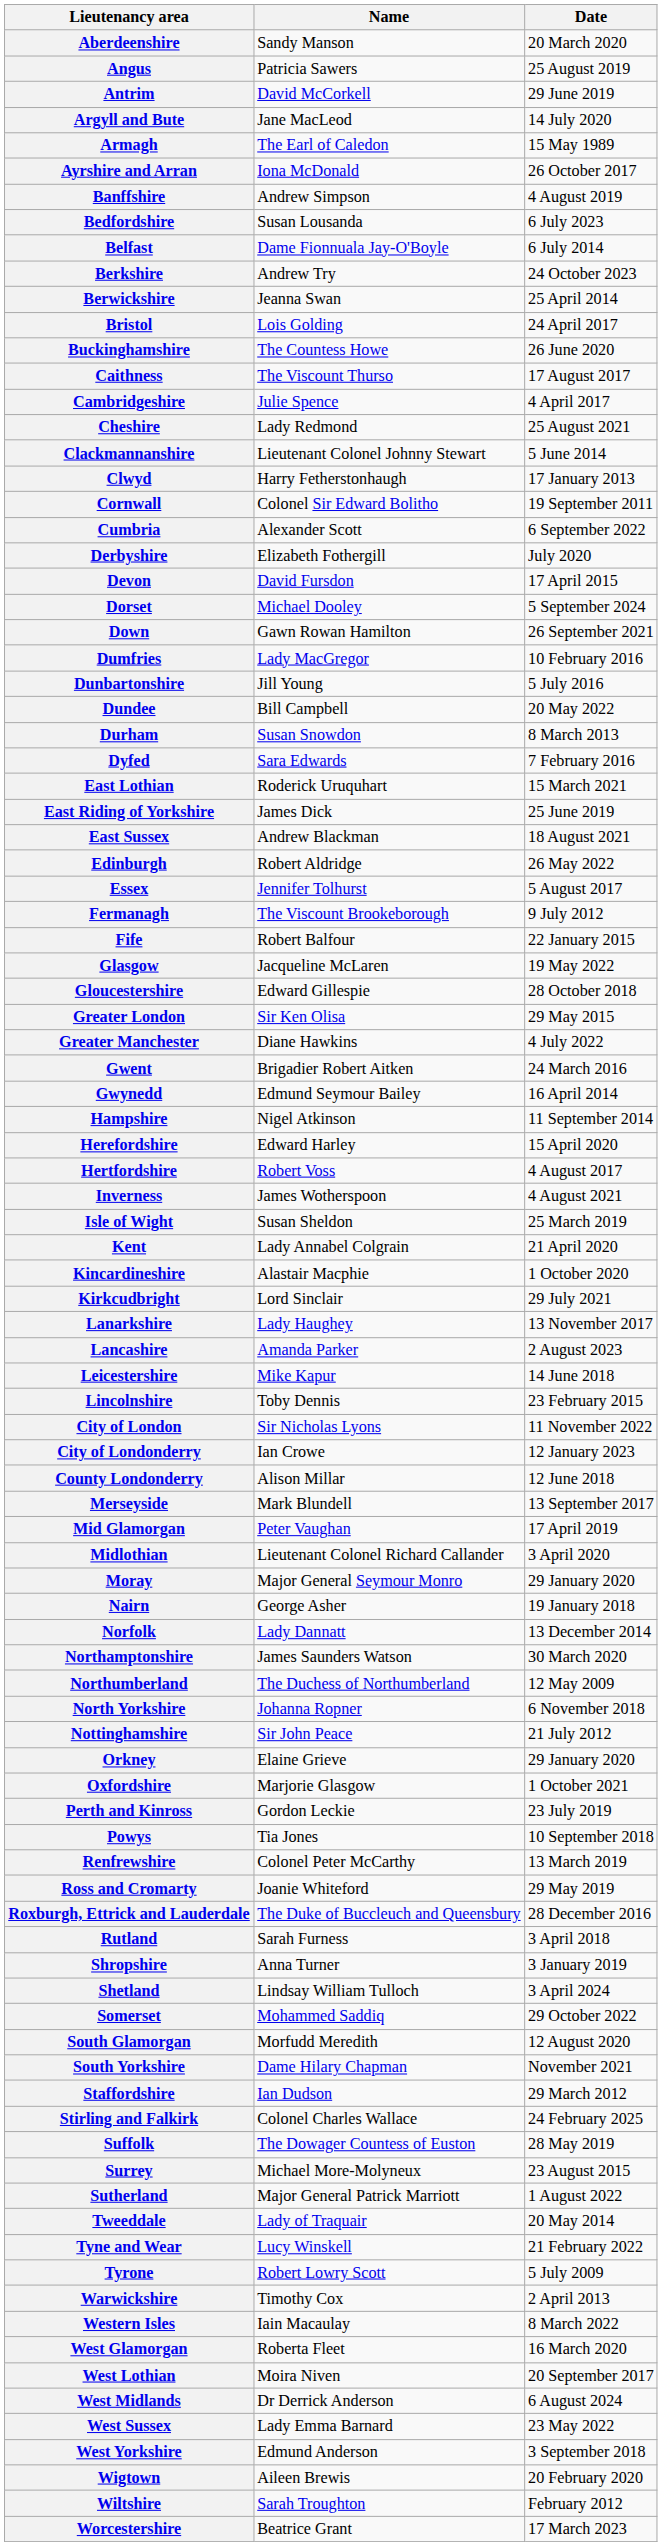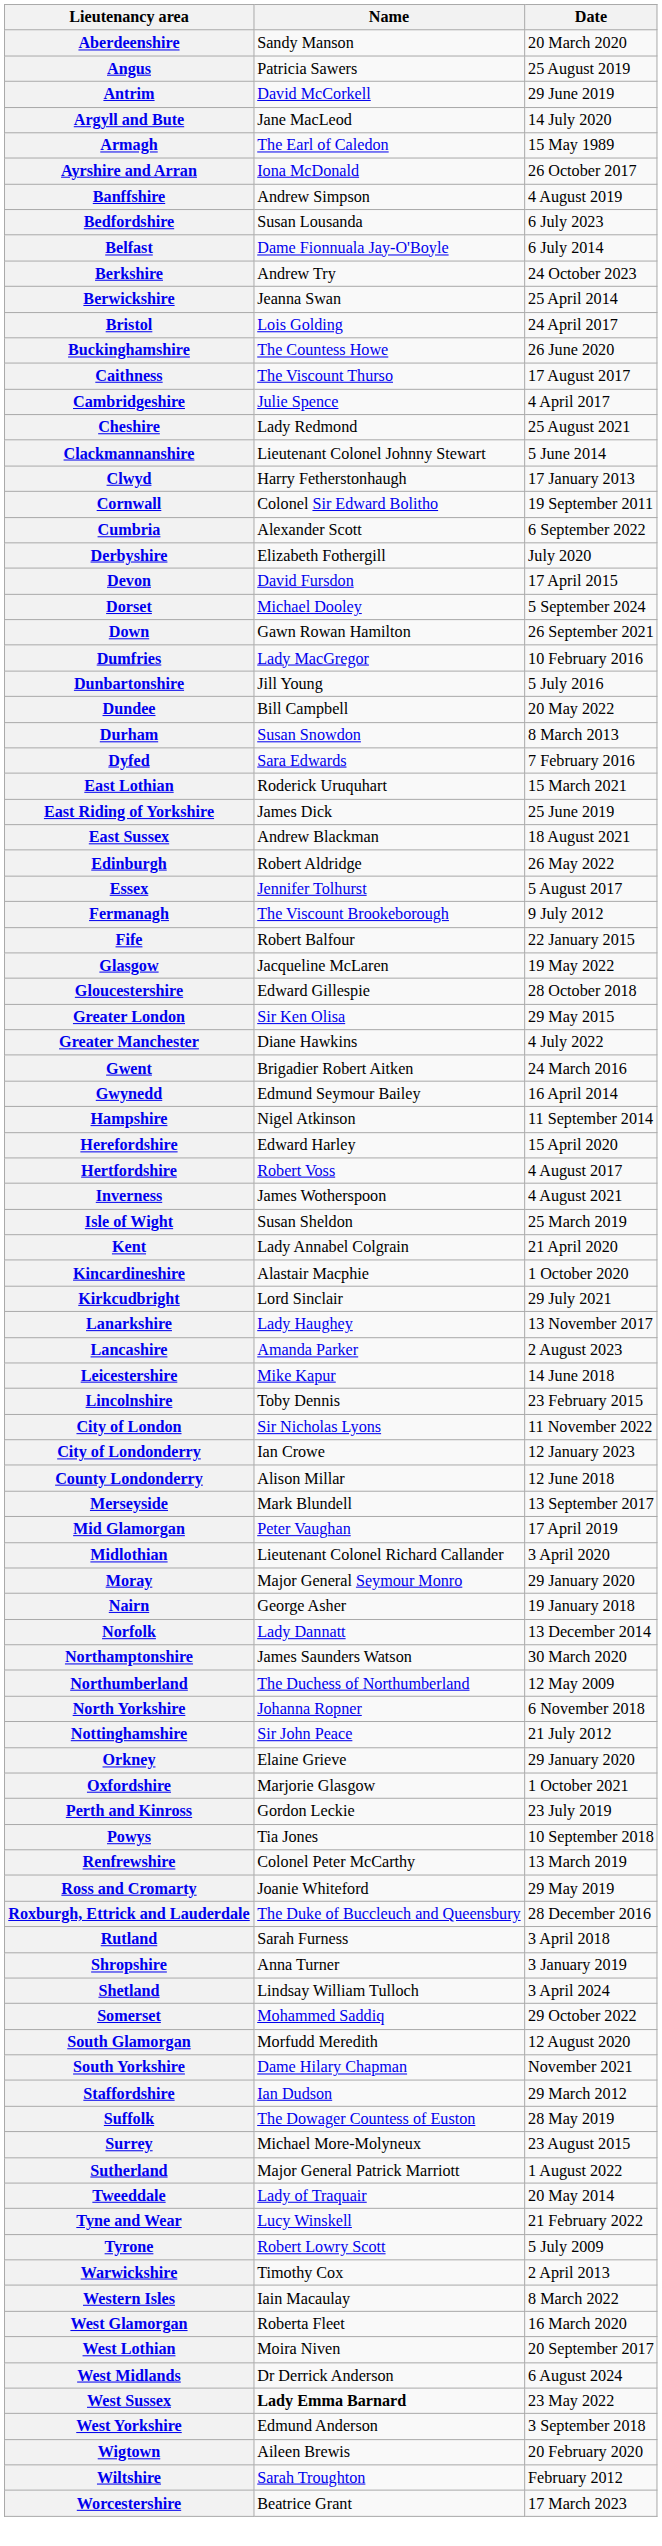- row: Stirling and Falkirk | Colonel Charles Wallace | 24 February 2025
West Sussex | Name: normal -> bold
